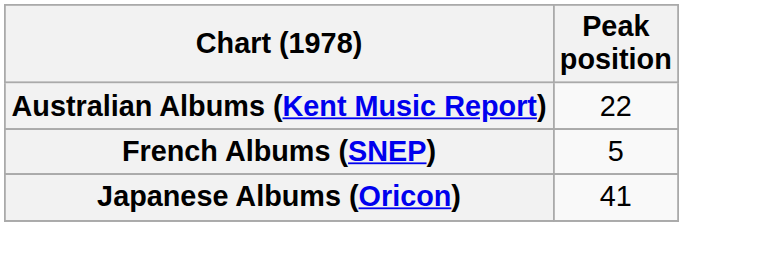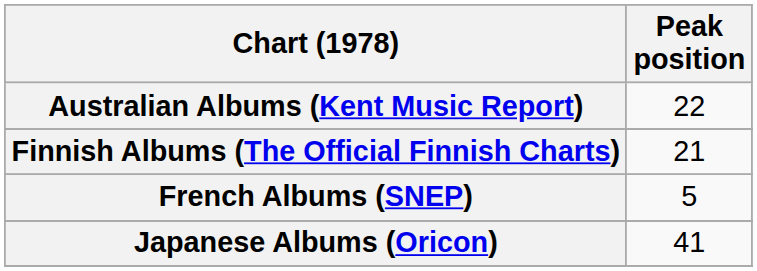+ row: Finnish Albums (The Official Finnish Charts) | 21
